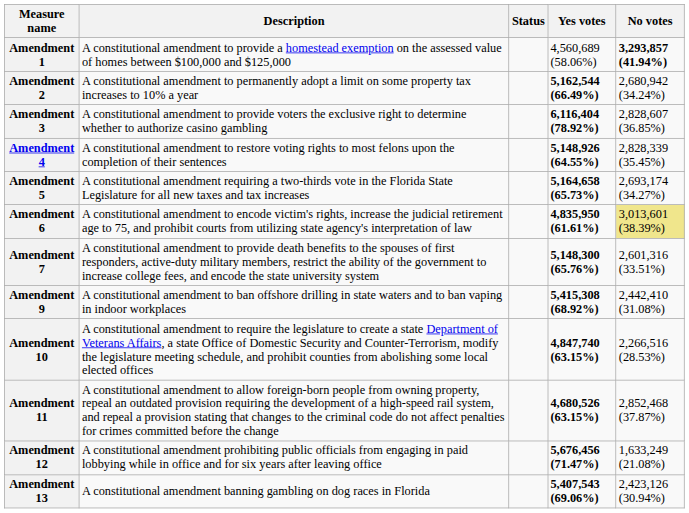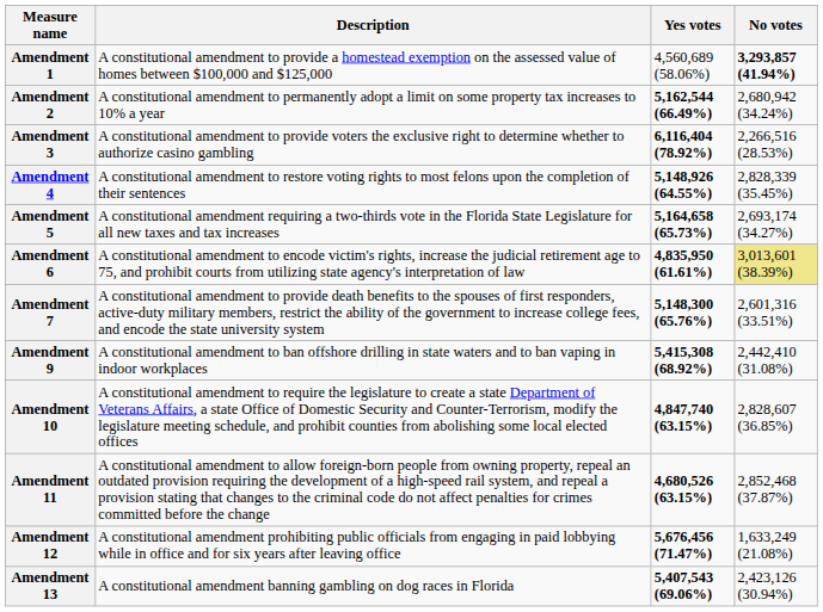- column: Status
Amendment 3 | No votes: 2,828,607 (36.85%) -> 2,266,516 (28.53%)
Amendment 10 | No votes: 2,266,516 (28.53%) -> 2,828,607 (36.85%)
